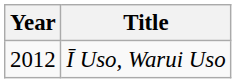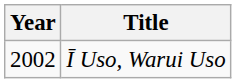Ī Uso, Warui Uso | Year: 2012 -> 2002
